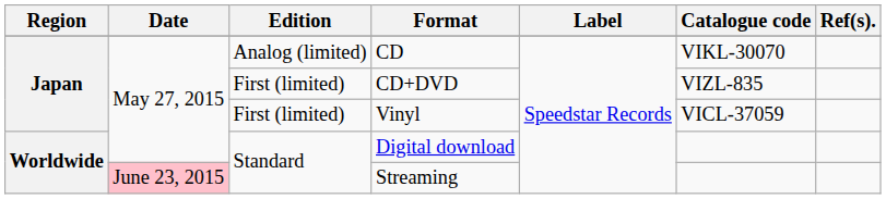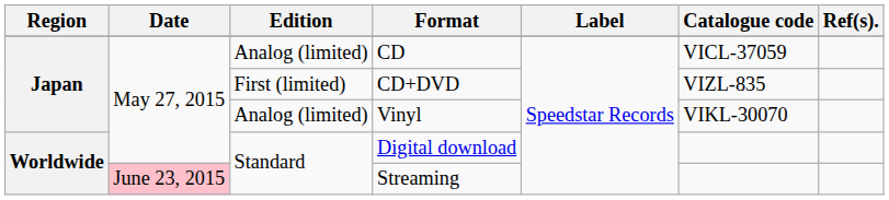CD | Catalogue code: VIKL-30070 -> VICL-37059
Vinyl | Edition: First (limited) -> Analog (limited)
Vinyl | Catalogue code: VICL-37059 -> VIKL-30070
